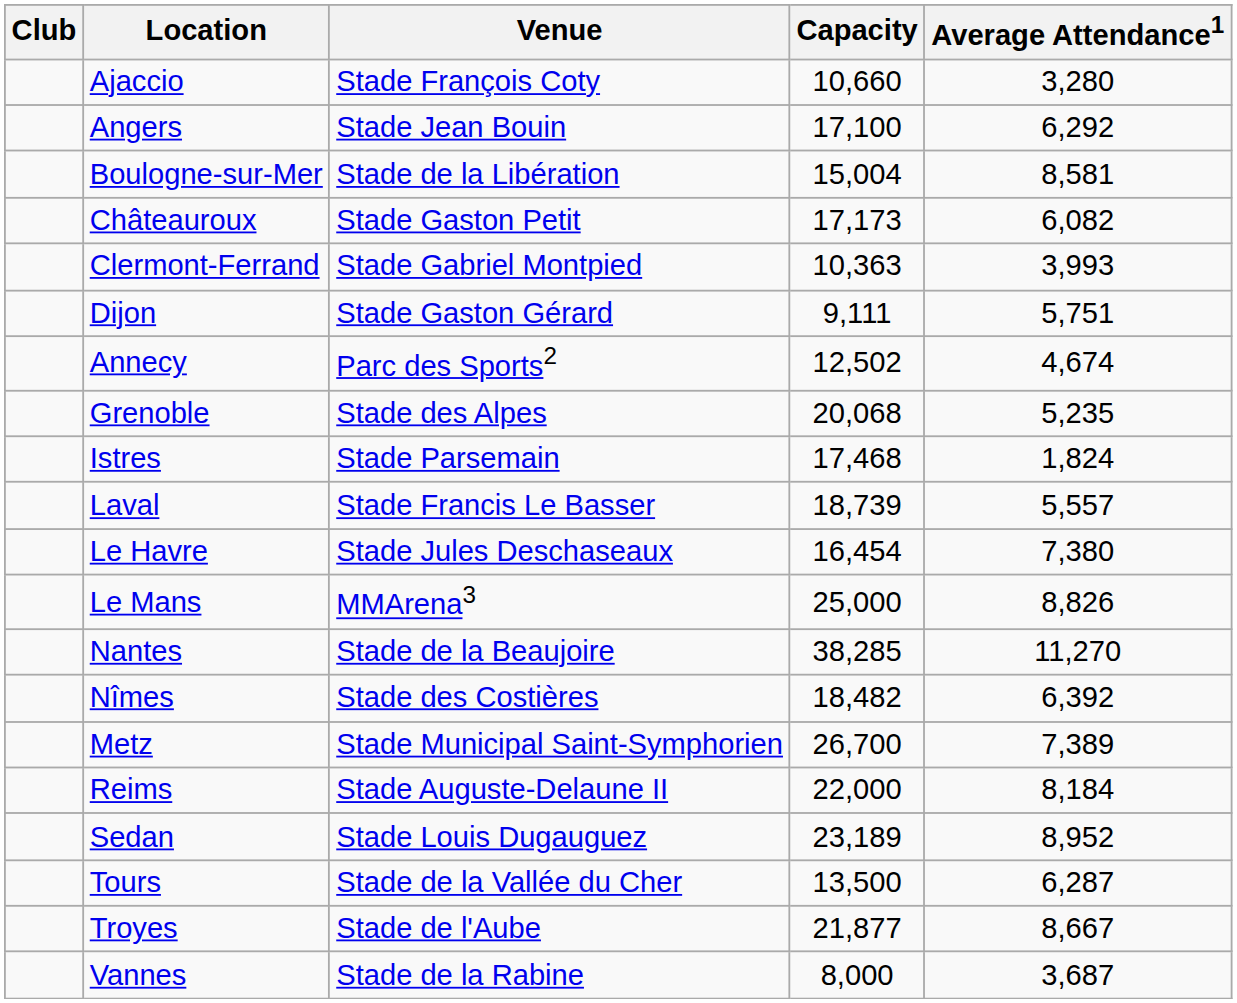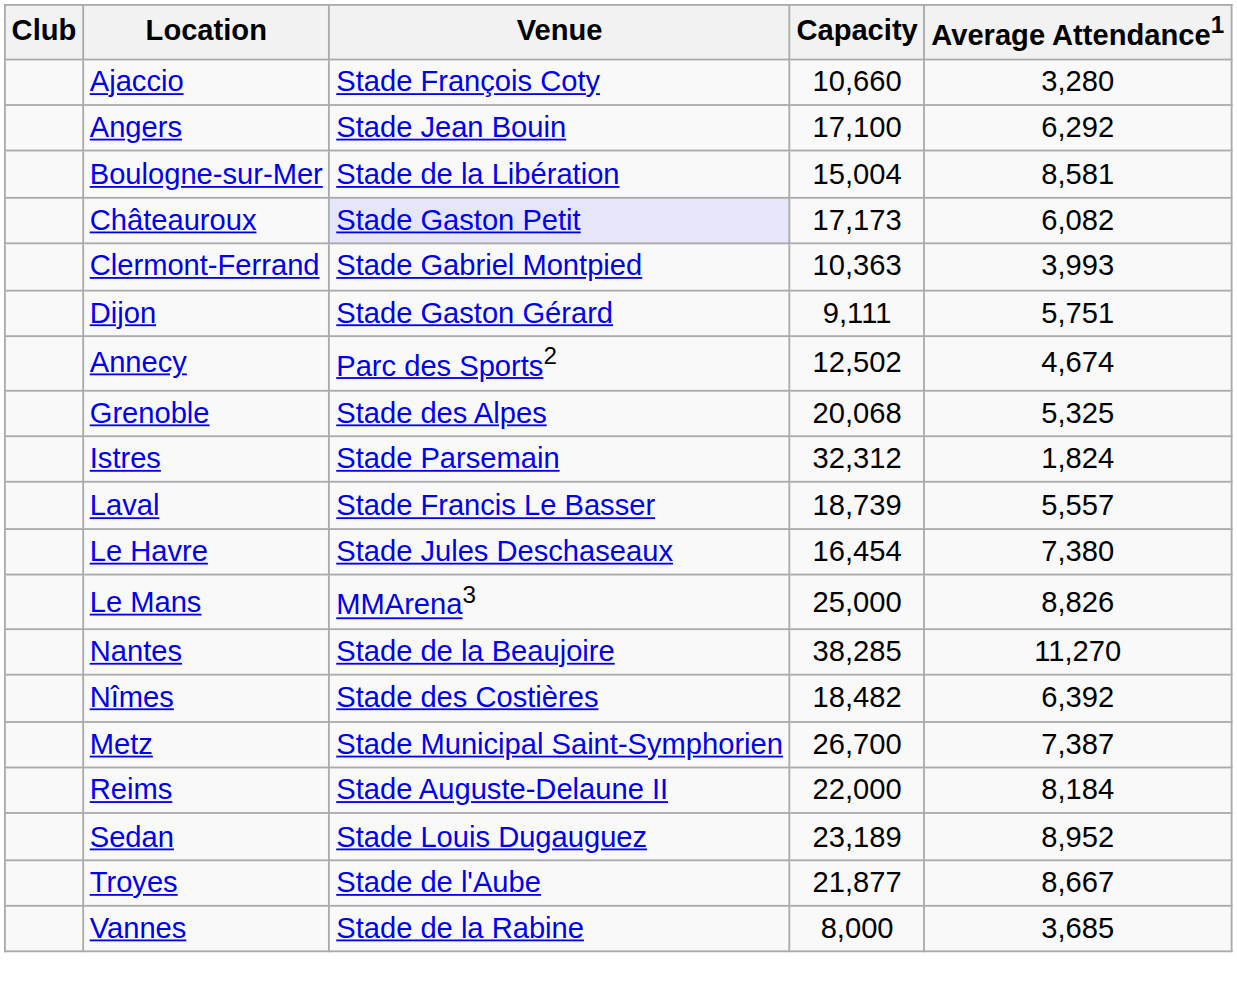Châteauroux | Venue: no background -> lavender background
Grenoble | Average Attendance1: 5,235 -> 5,325
Istres | Capacity: 17,468 -> 32,312
Metz | Average Attendance1: 7,389 -> 7,387
- row: Tours | Stade de la Vallée du Cher | 13,500 | 6,287
Vannes | Average Attendance1: 3,687 -> 3,685
